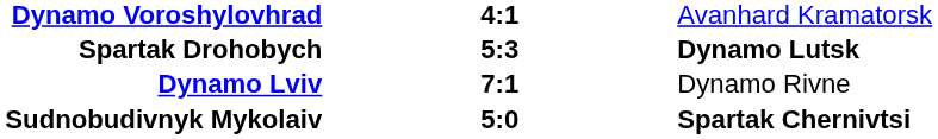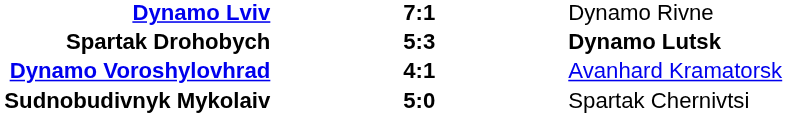rows swapped: Dynamo Lviv <-> Dynamo Voroshylovhrad
Sudnobudivnyk Mykolaiv | column 3: bold -> normal
